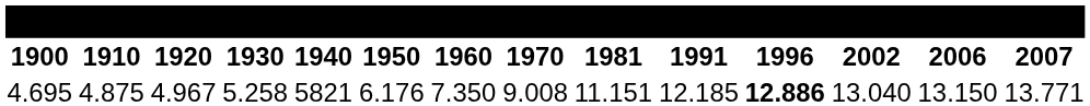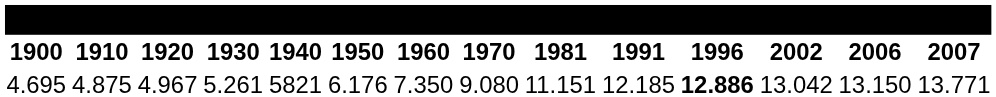4.695 | 1930: 5.258 -> 5.261
4.695 | 1970: 9.008 -> 9.080
4.695 | 2002: 13.040 -> 13.042
